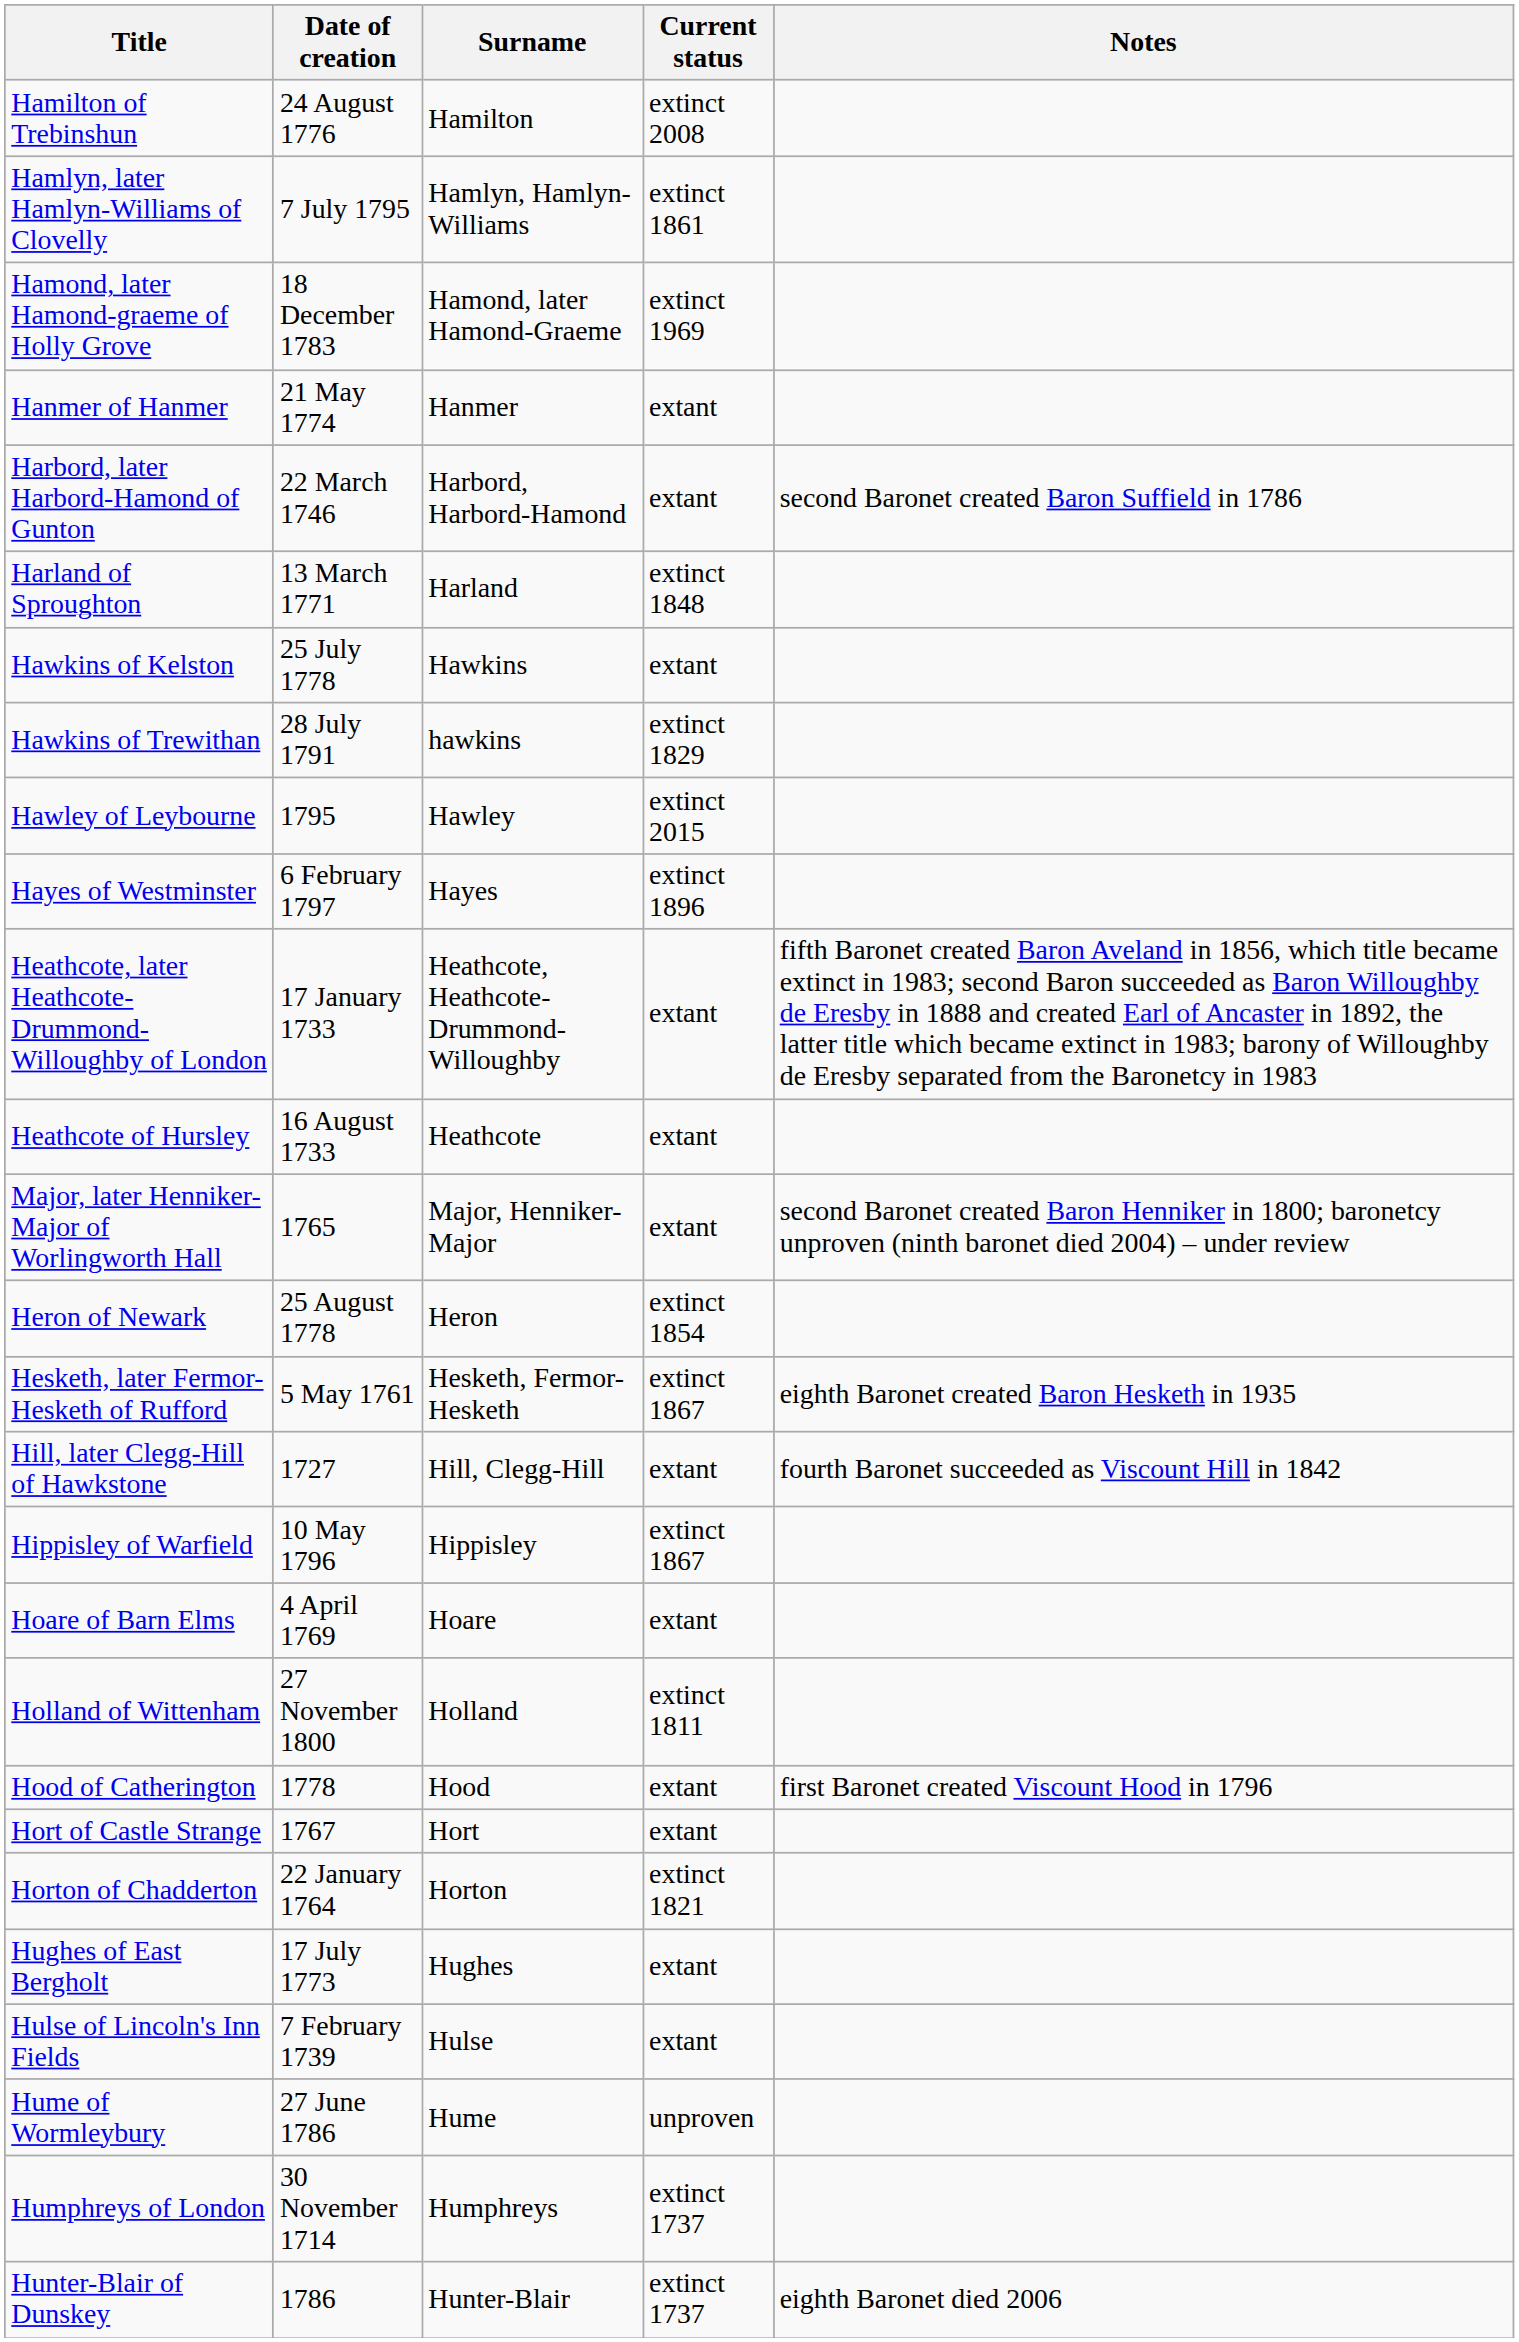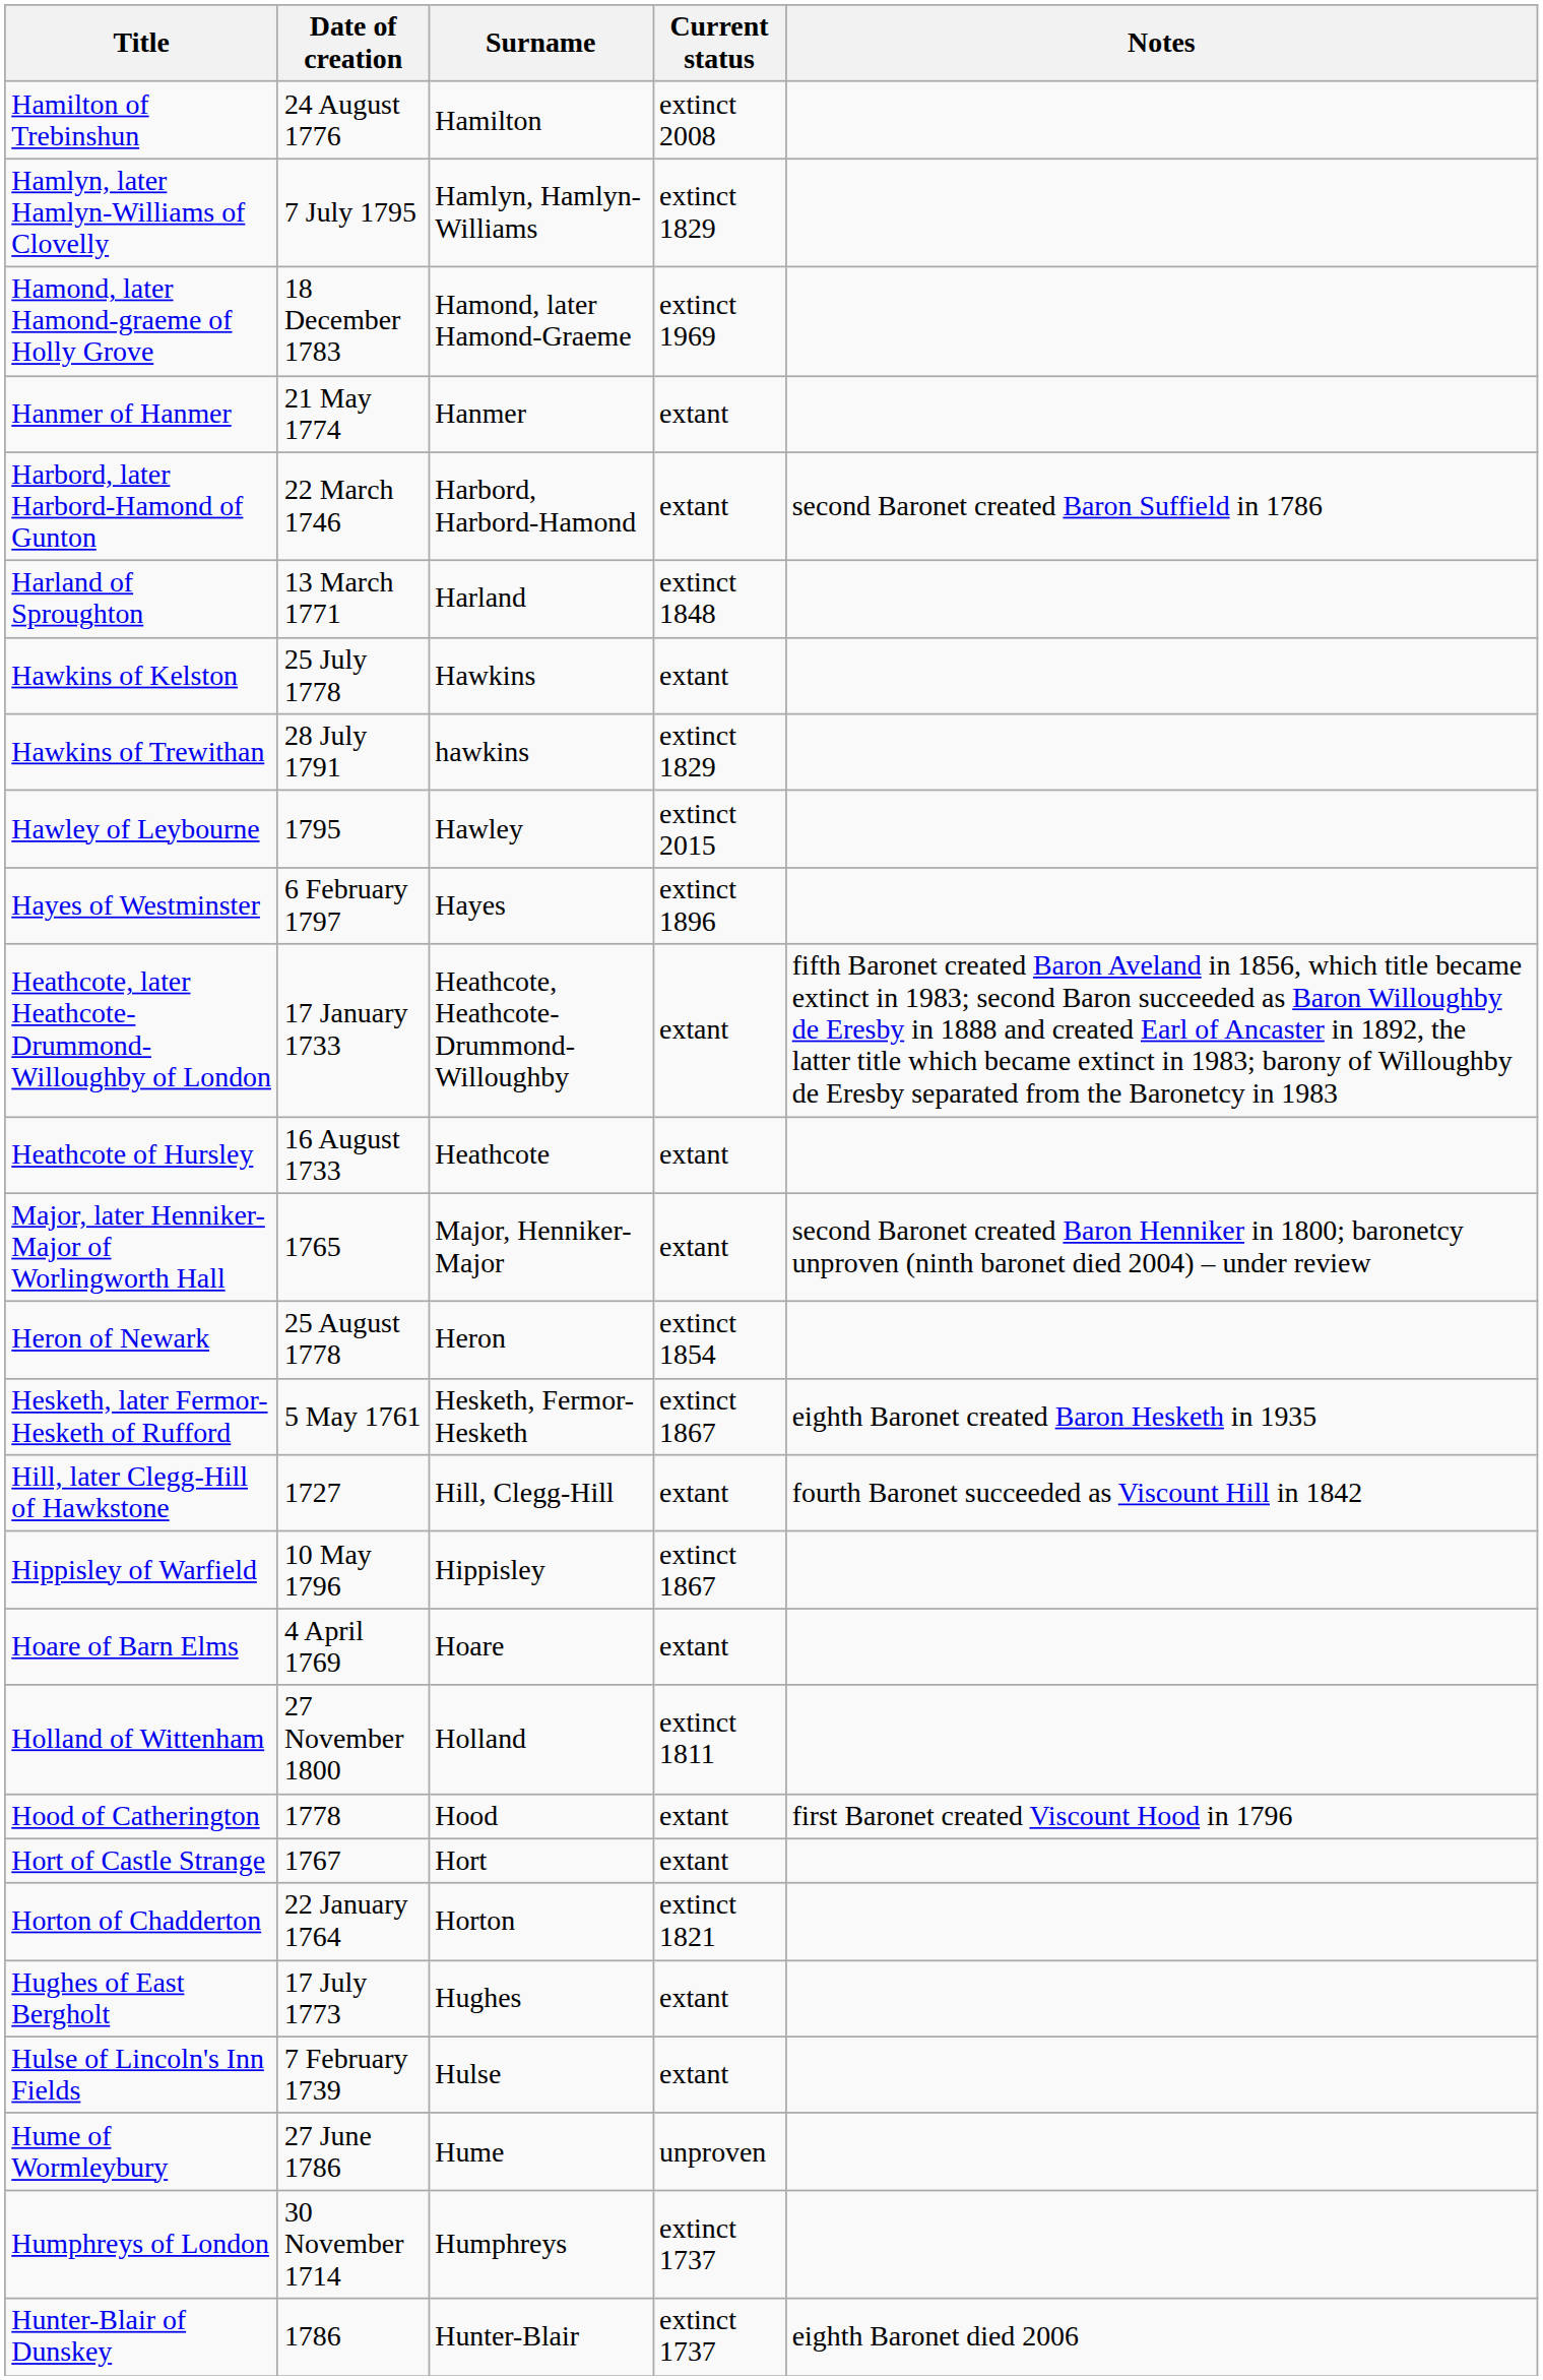Hamlyn, later Hamlyn-Williams of Clovelly | Current status: extinct 1861 -> extinct 1829
